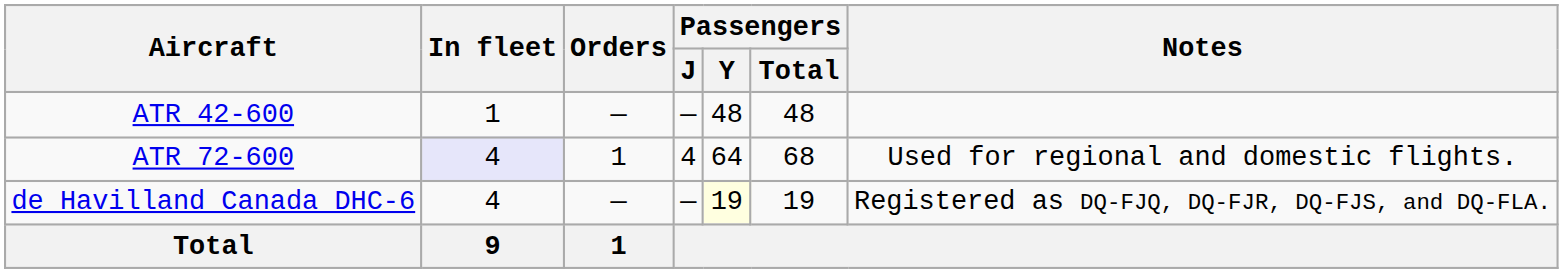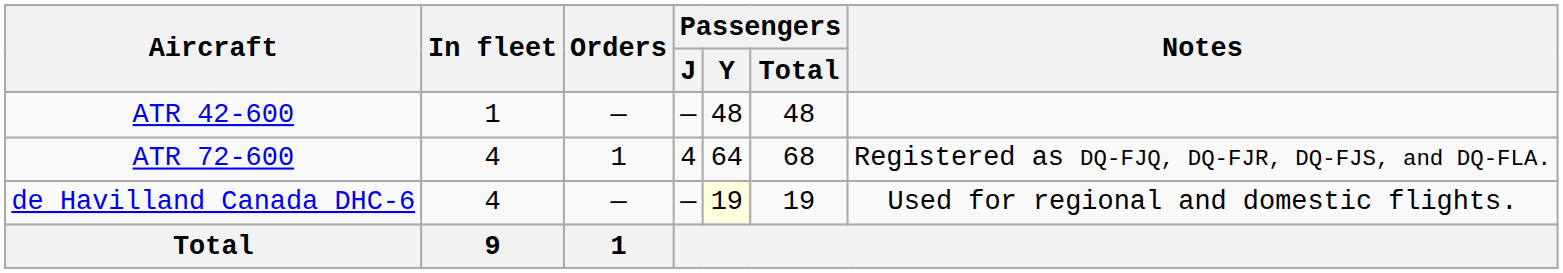ATR 72-600 | In fleet: lavender background -> no background
ATR 72-600 | Notes: Used for regional and domestic flights. -> Registered as DQ-FJQ, DQ-FJR, DQ-FJS, and DQ-FLA.
de Havilland Canada DHC-6 | Notes: Registered as DQ-FJQ, DQ-FJR, DQ-FJS, and DQ-FLA. -> Used for regional and domestic flights.
